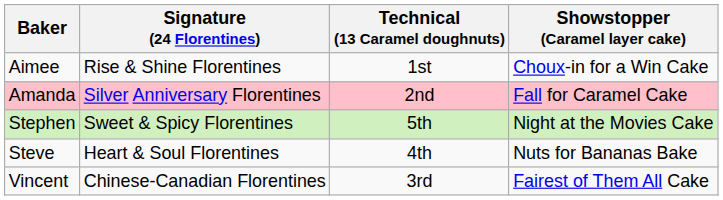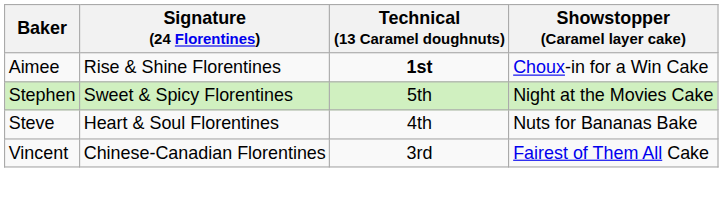Aimee | Technical (13 Caramel doughnuts): normal -> bold
- row: Amanda | Silver Anniversary Florentines | 2nd | Fall for Caramel Cake
